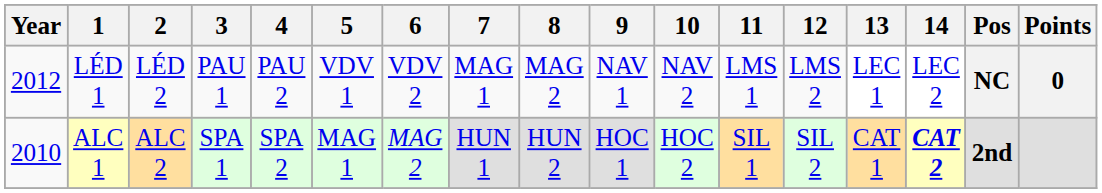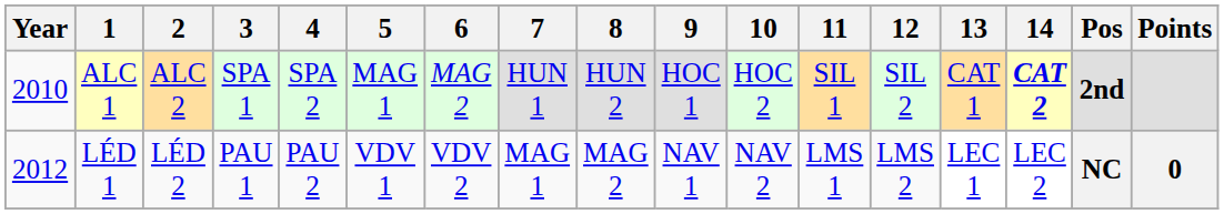rows swapped: ALC 1 <-> LÉD 1
